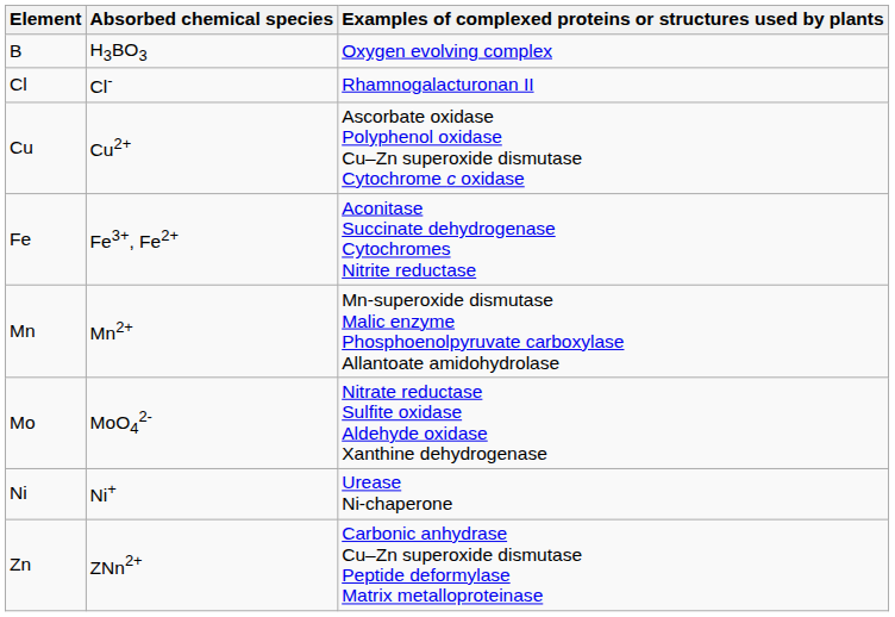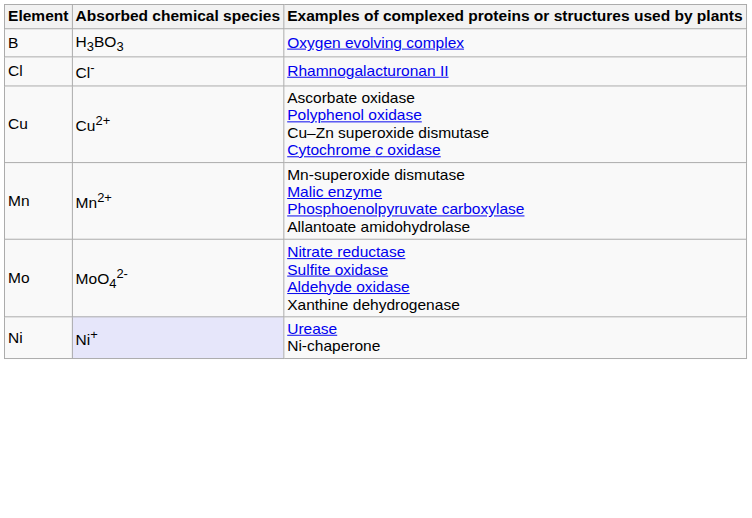- row: Fe | Fe3+, Fe2+ | Aconitase Succinate dehydrogenase Cytochromes Nitrite reductase
Ni | Absorbed chemical species: no background -> lavender background
- row: Zn | ZNn2+ | Carbonic anhydrase Cu–Zn superoxide dismutase Peptide deformylase Matrix metalloproteinase
